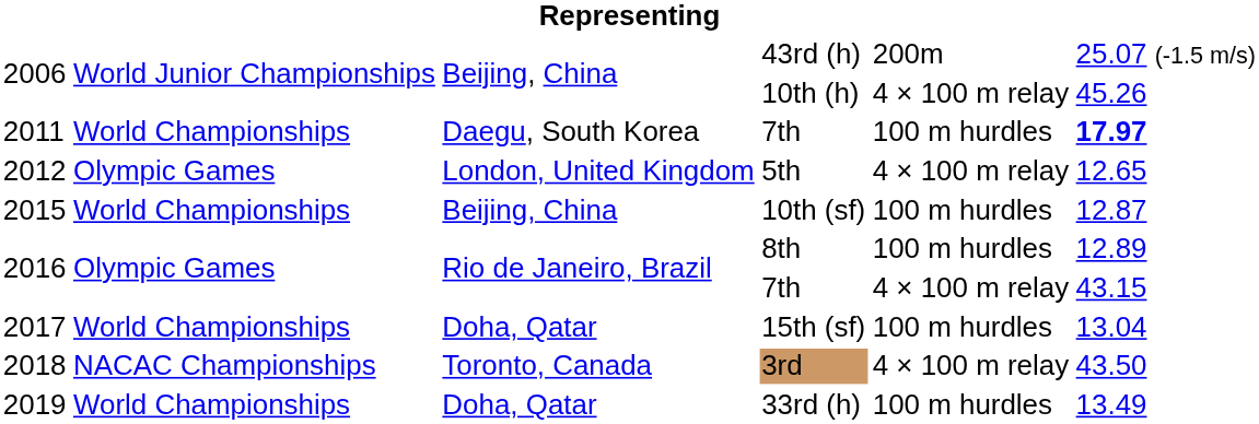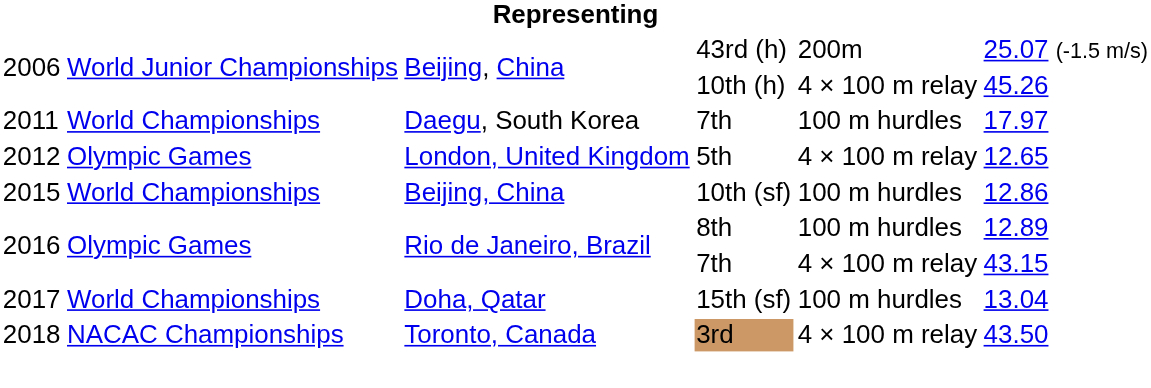2011 / 7th | column 6: bold -> normal
10th (sf) | column 6: 12.87 -> 12.86
- row: 2019 | World Championships | Doha, Qatar | 33rd (h) | 100 m hurdles | 13.49
